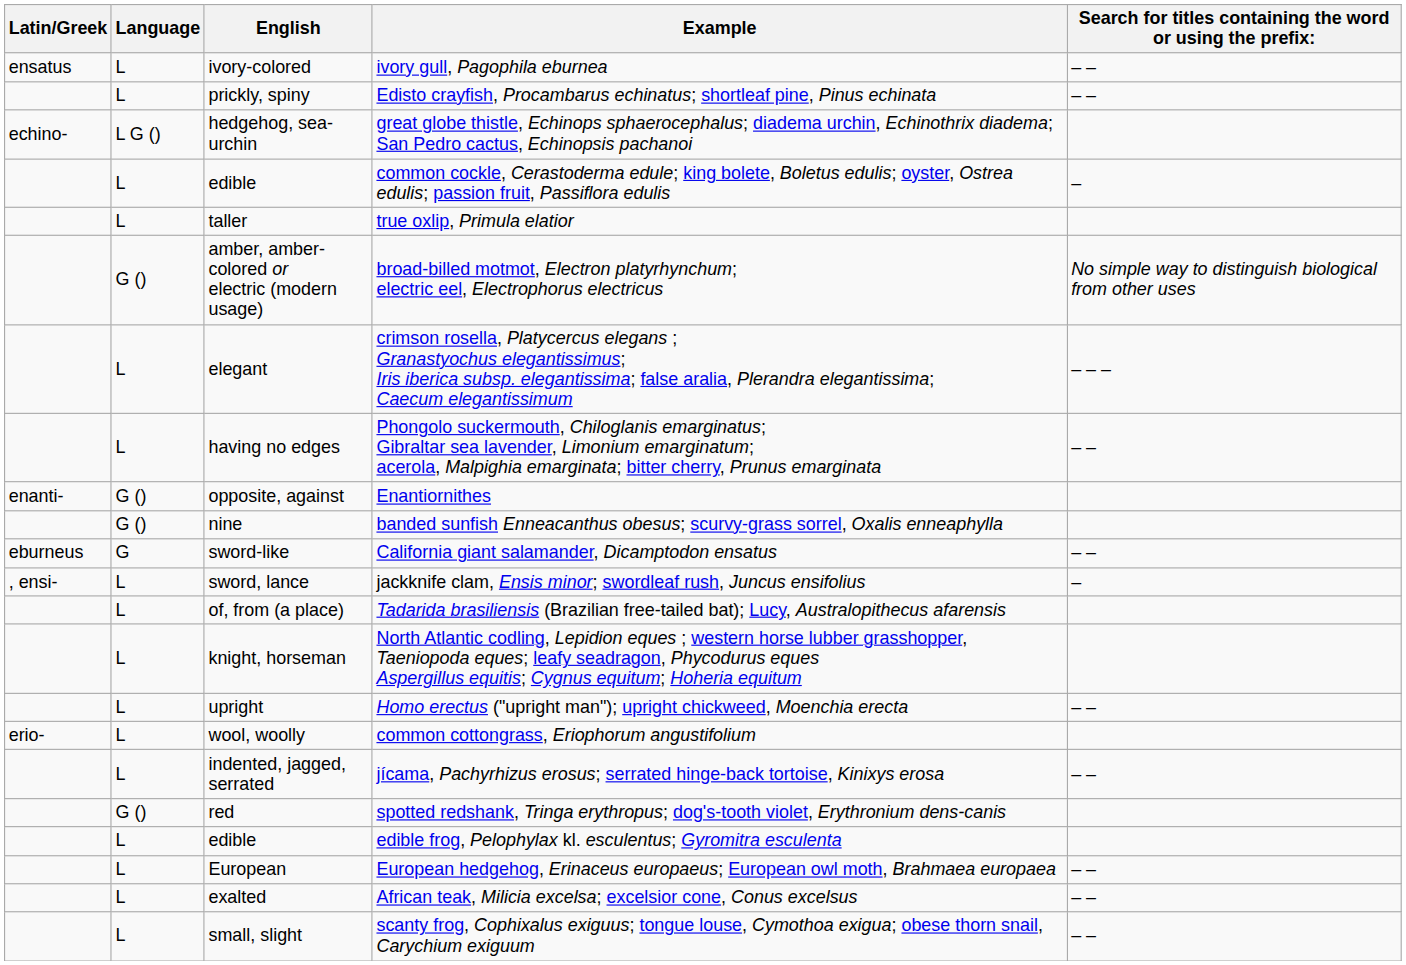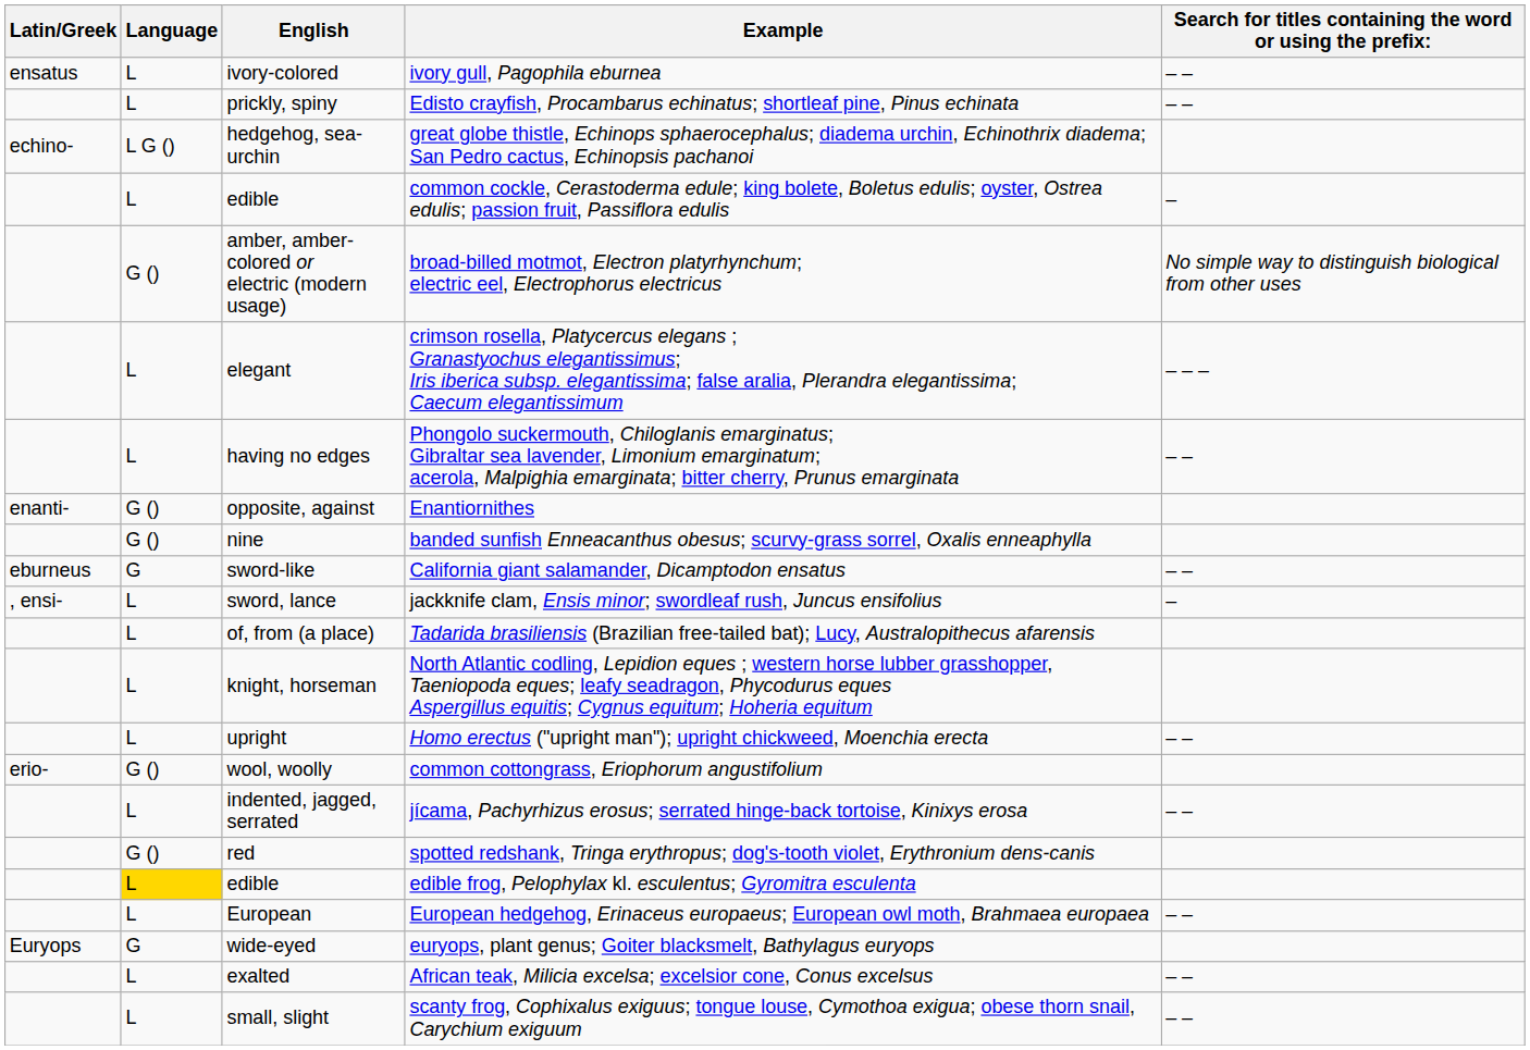- row: L | taller | true oxlip, Primula elatior
common cottongrass, Eriophorum angustifolium | Language: L -> G ()
edible frog, Pelophylax kl. esculentus; Gyromitra esculenta | Language: no background -> gold background
+ row: Euryops | G | wide-eyed | euryops, plant genus; Goiter blacksmelt, Bathylagus euryops
